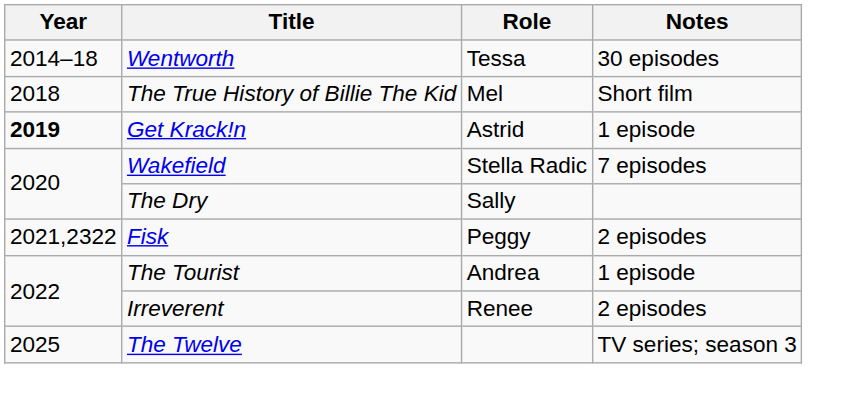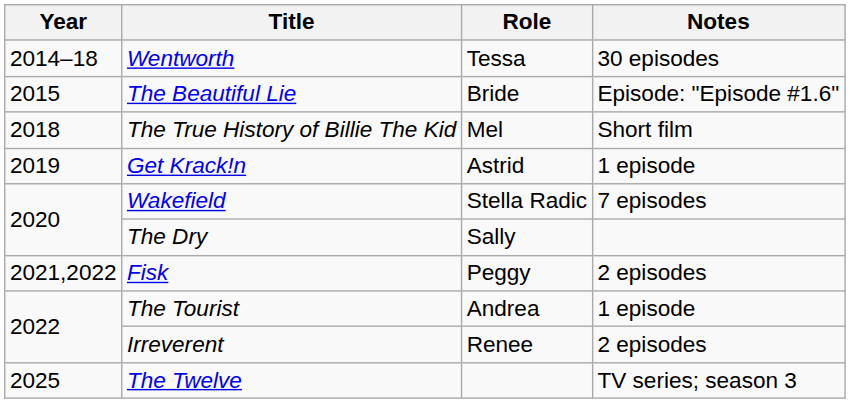+ row: 2015 | The Beautiful Lie | Bride | Episode: "Episode #1.6"
Get Krack!n | Year: bold -> normal
Fisk | Year: 2021,2322 -> 2021,2022
